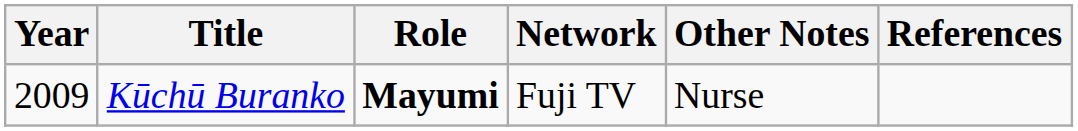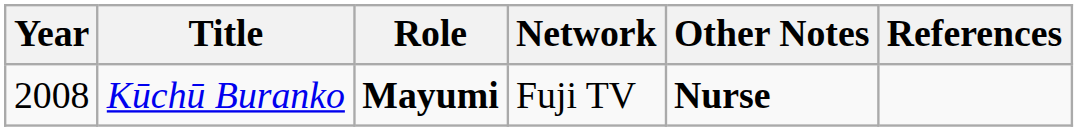Kūchū Buranko | Year: 2009 -> 2008
Kūchū Buranko | Other Notes: normal -> bold
